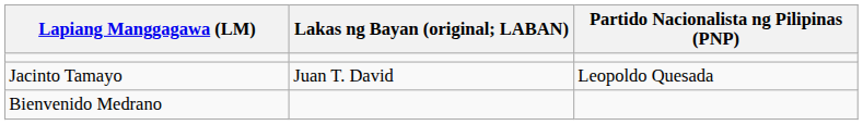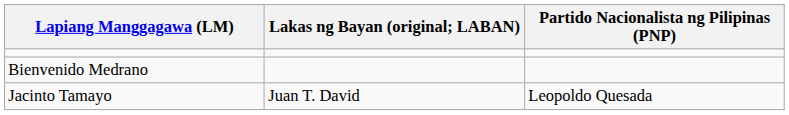rows swapped: Jacinto Tamayo <-> Bienvenido Medrano
